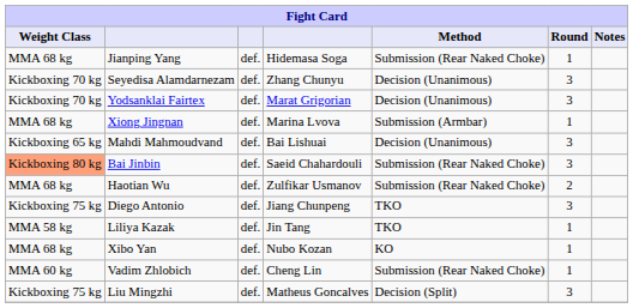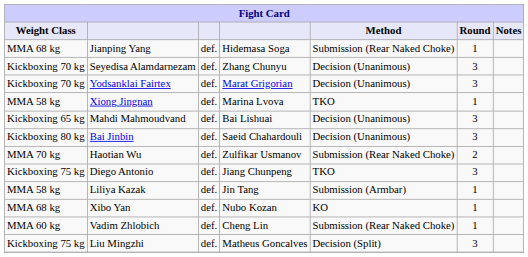Xiong Jingnan | Weight Class: MMA 68 kg -> MMA 58 kg
Xiong Jingnan | Method: Submission (Armbar) -> TKO
Bai Jinbin | Weight Class: lightsalmon background -> no background
Bai Jinbin | Method: Submission (Rear Naked Choke) -> Decision (Unanimous)
Haotian Wu | Weight Class: MMA 68 kg -> MMA 70 kg
Liliya Kazak | Method: TKO -> Submission (Armbar)
